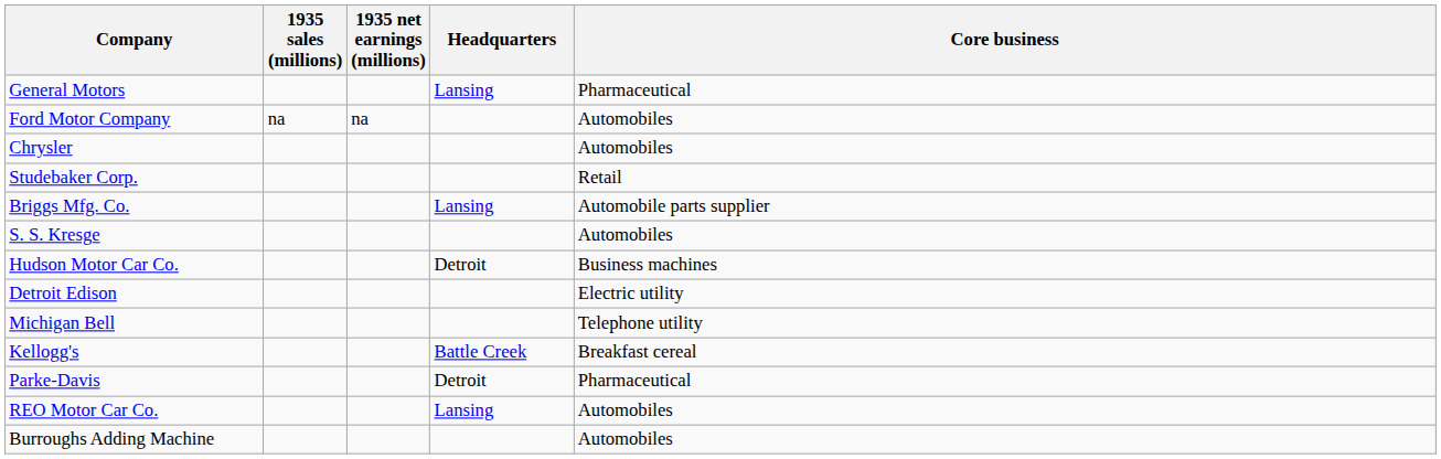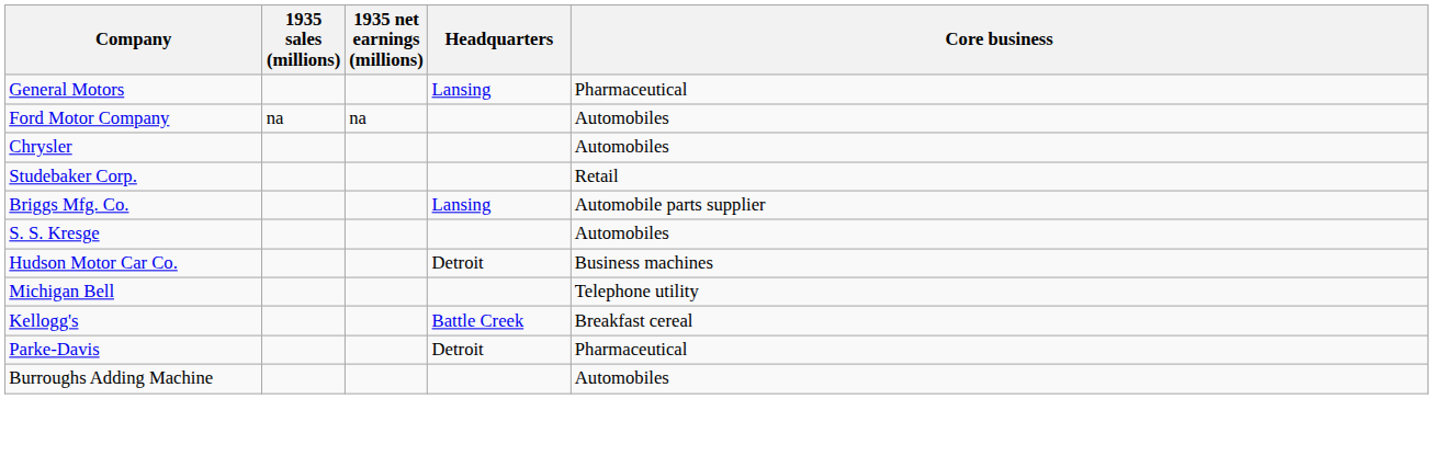- row: Detroit Edison | Electric utility
- row: REO Motor Car Co. | Lansing | Automobiles
